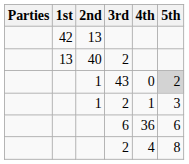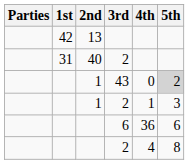40 | 1st: 13 -> 31
